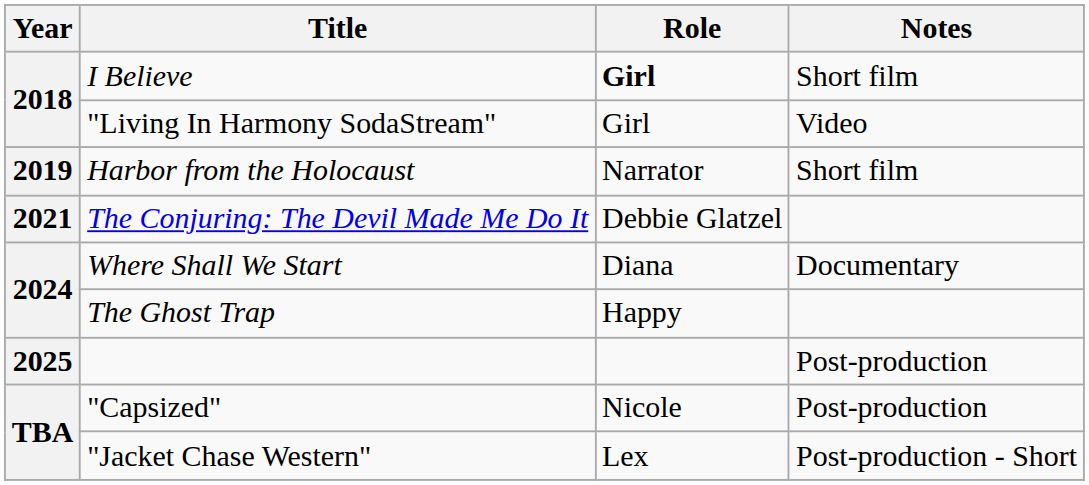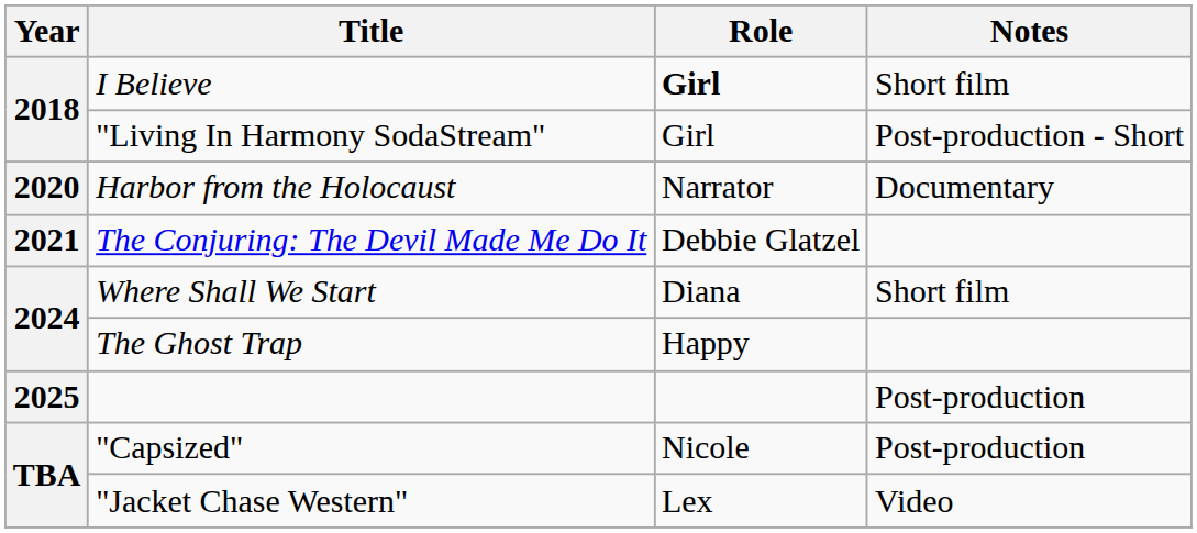"Living In Harmony SodaStream" | Notes: Video -> Post-production - Short
Harbor from the Holocaust | Year: 2019 -> 2020
Harbor from the Holocaust | Notes: Short film -> Documentary
Where Shall We Start | Notes: Documentary -> Short film
"Jacket Chase Western" | Notes: Post-production - Short -> Video
